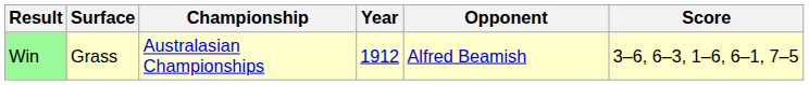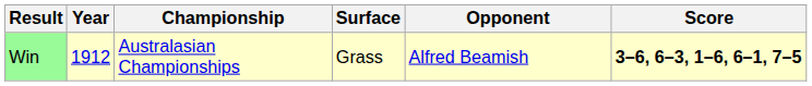columns swapped: Year <-> Surface
Win | Score: normal -> bold
